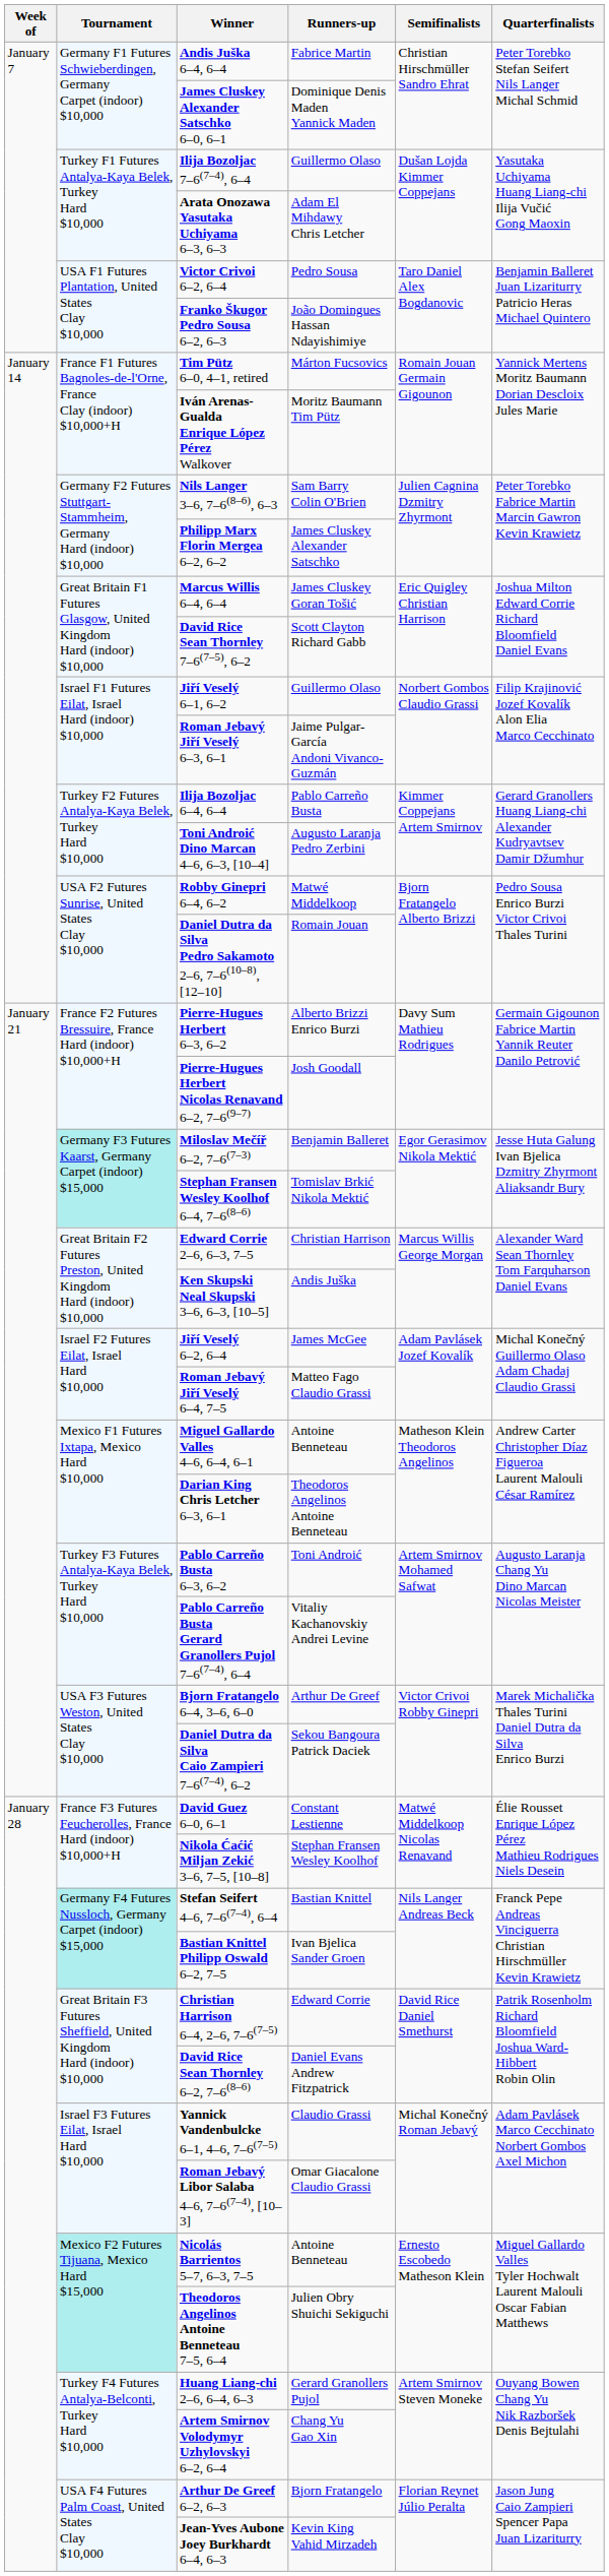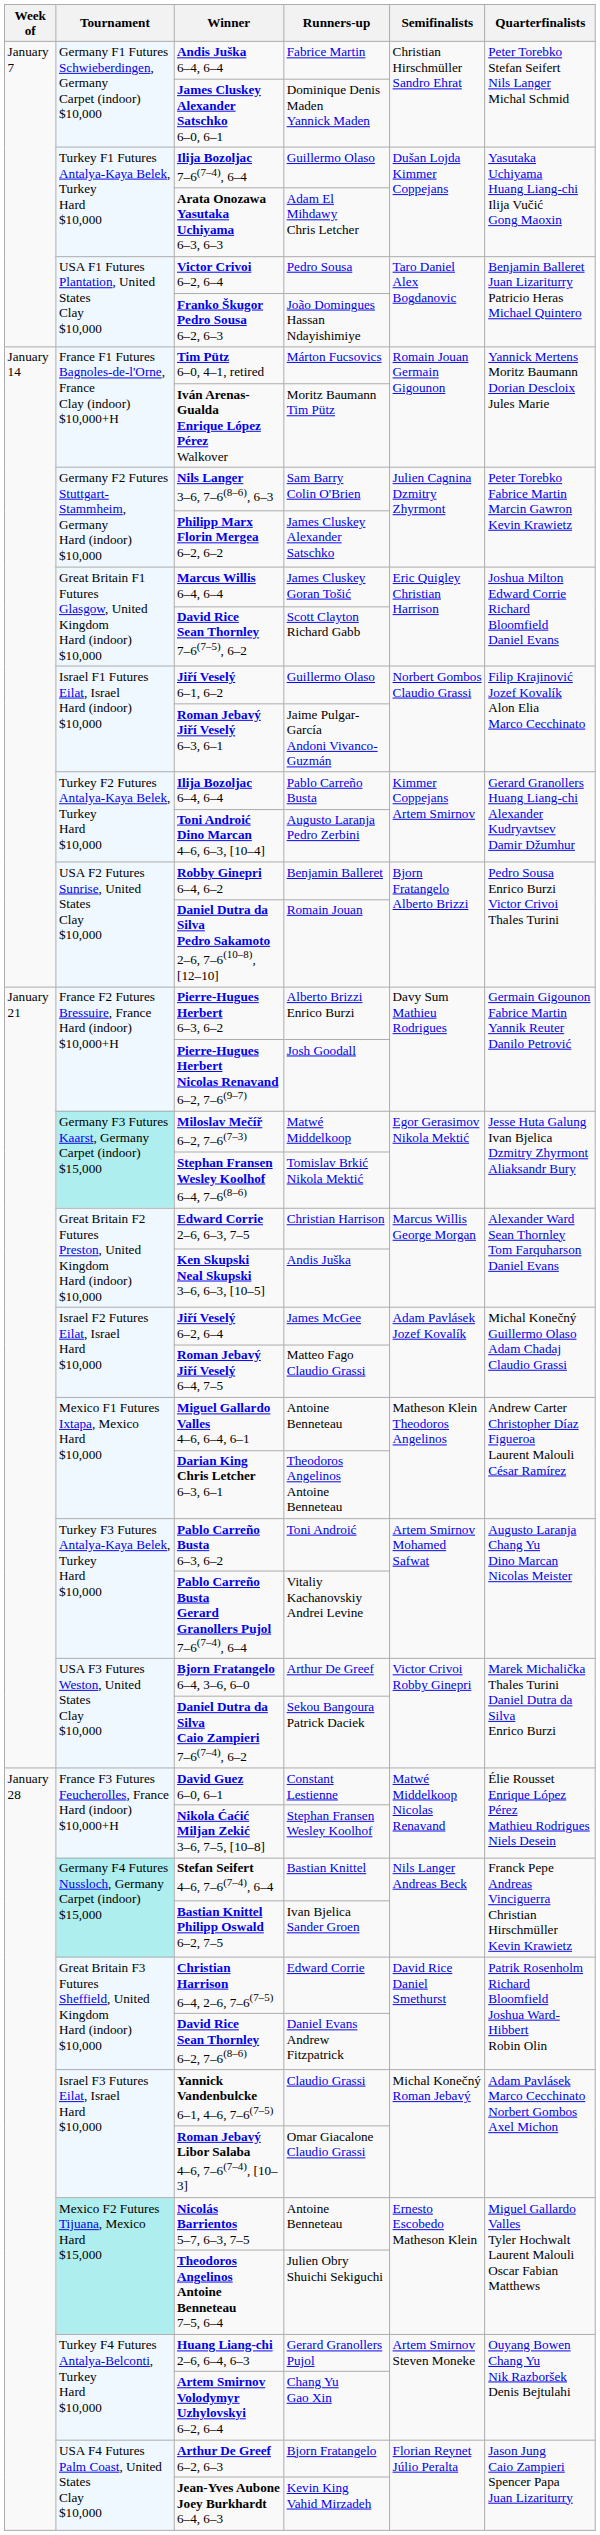Robby Ginepri 6–4, 6–2 | Runners-up: Matwé Middelkoop -> Benjamin Balleret
Miloslav Mečíř 6–2, 7–6(7–3) | Runners-up: Benjamin Balleret -> Matwé Middelkoop
